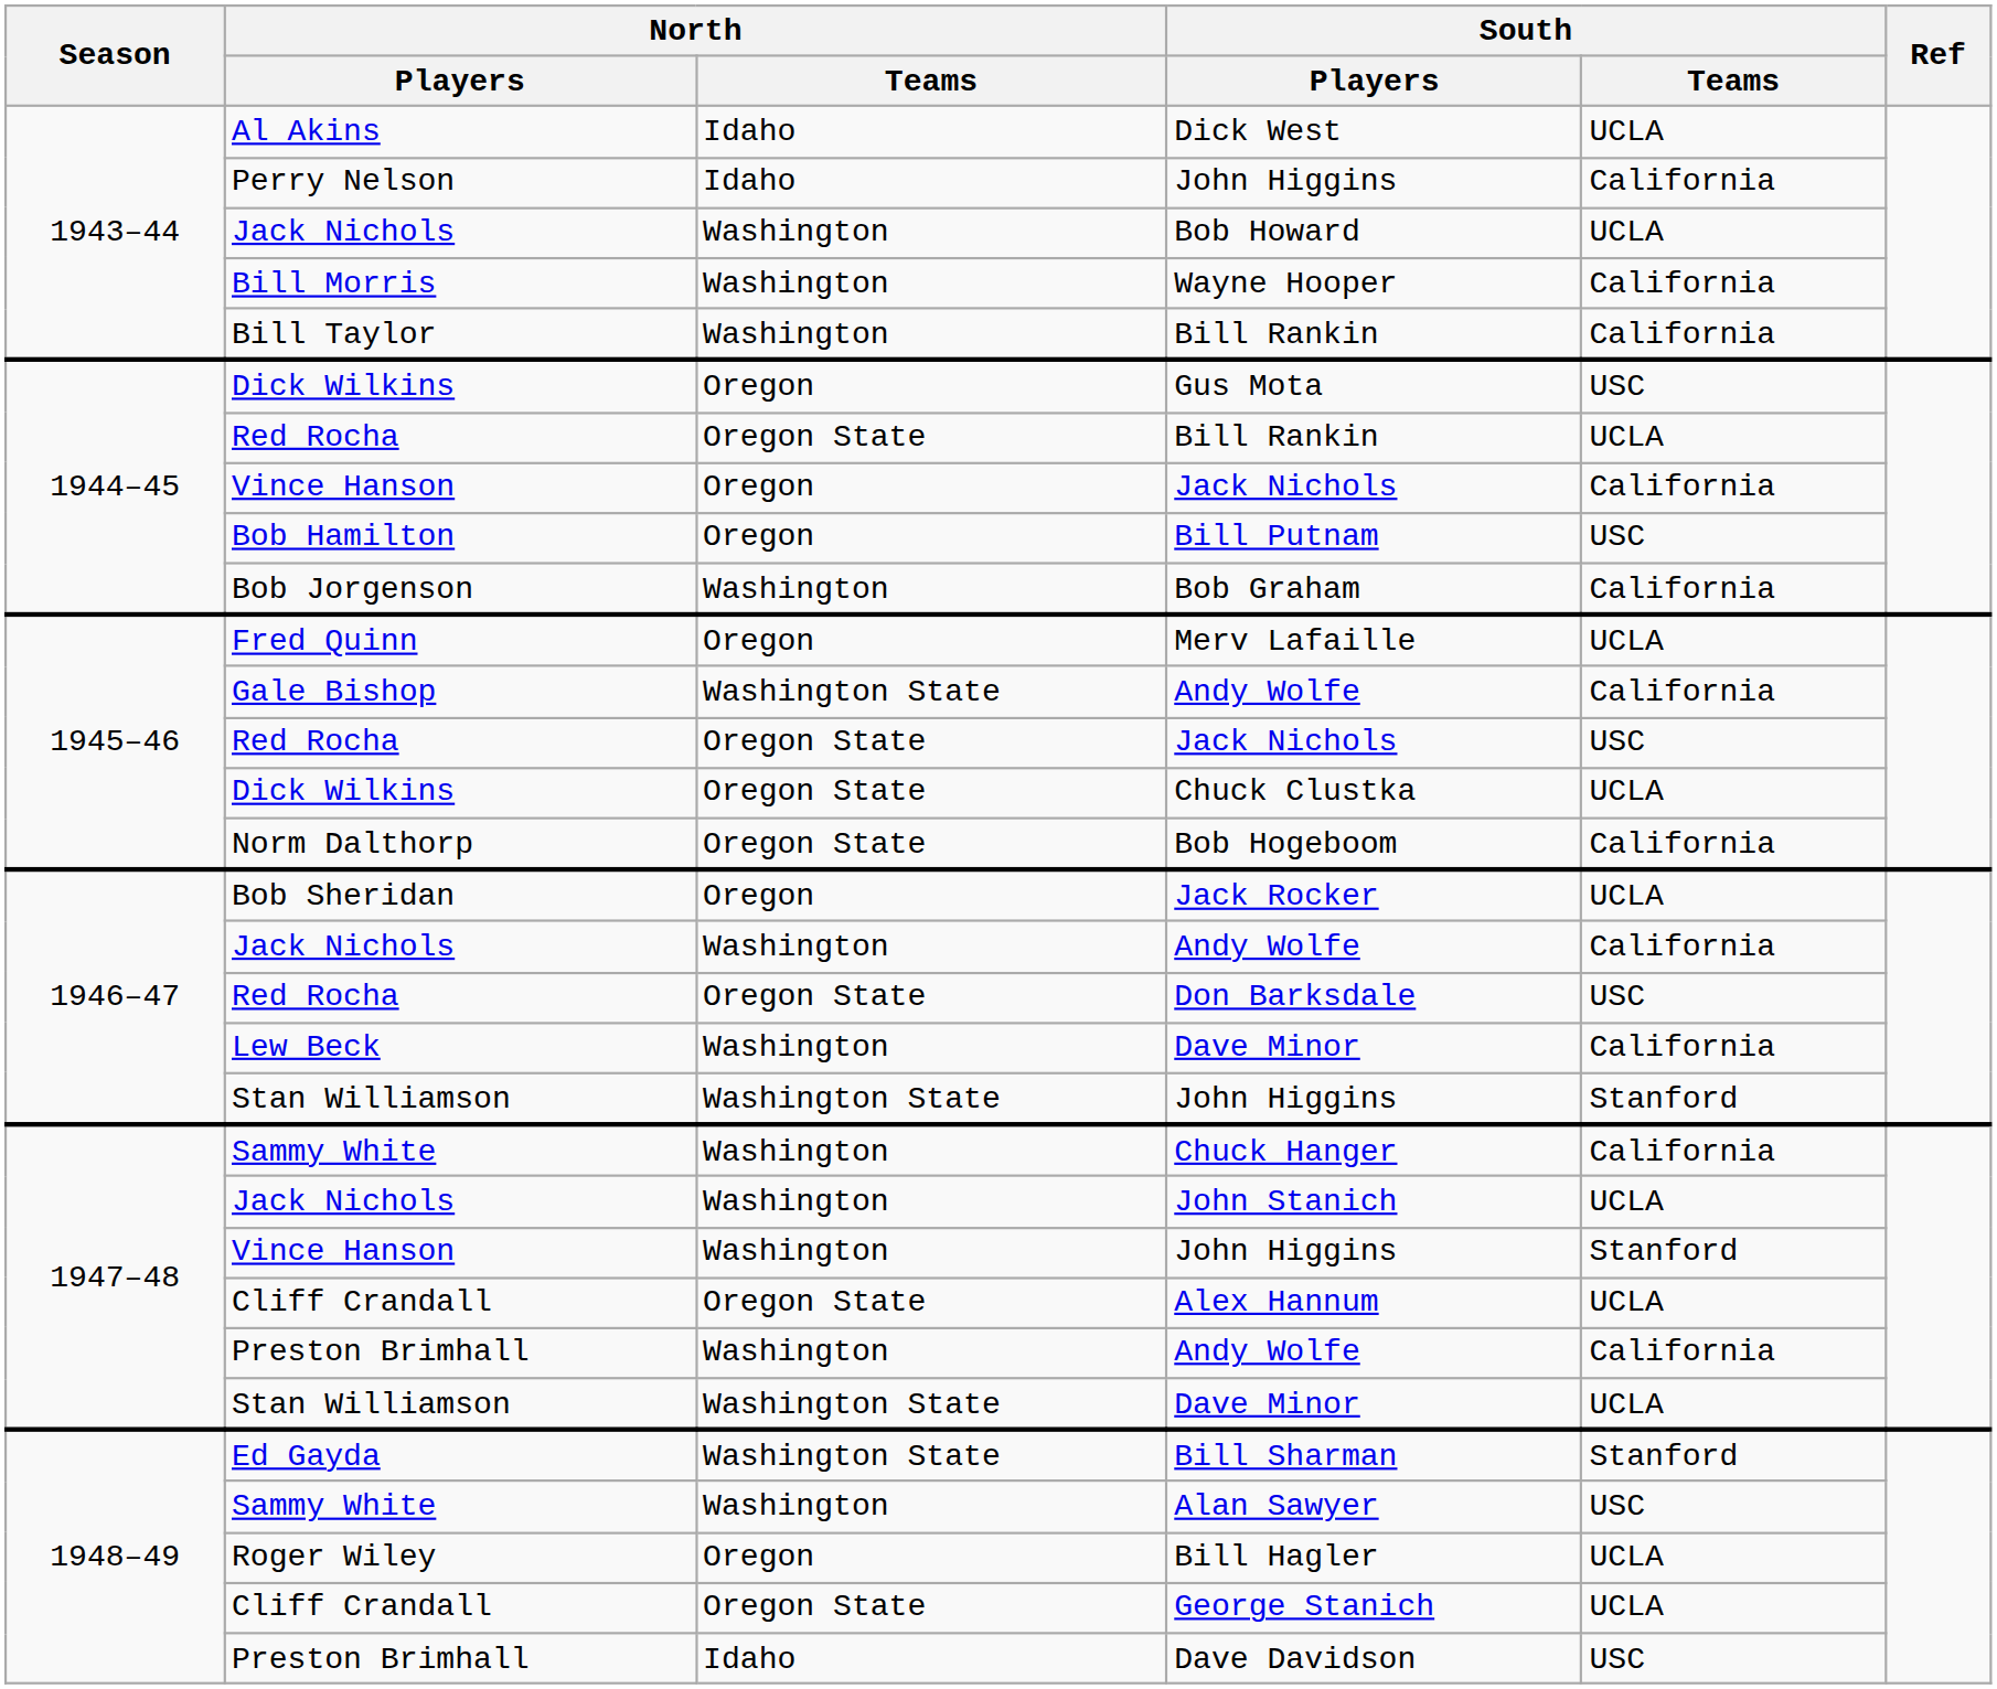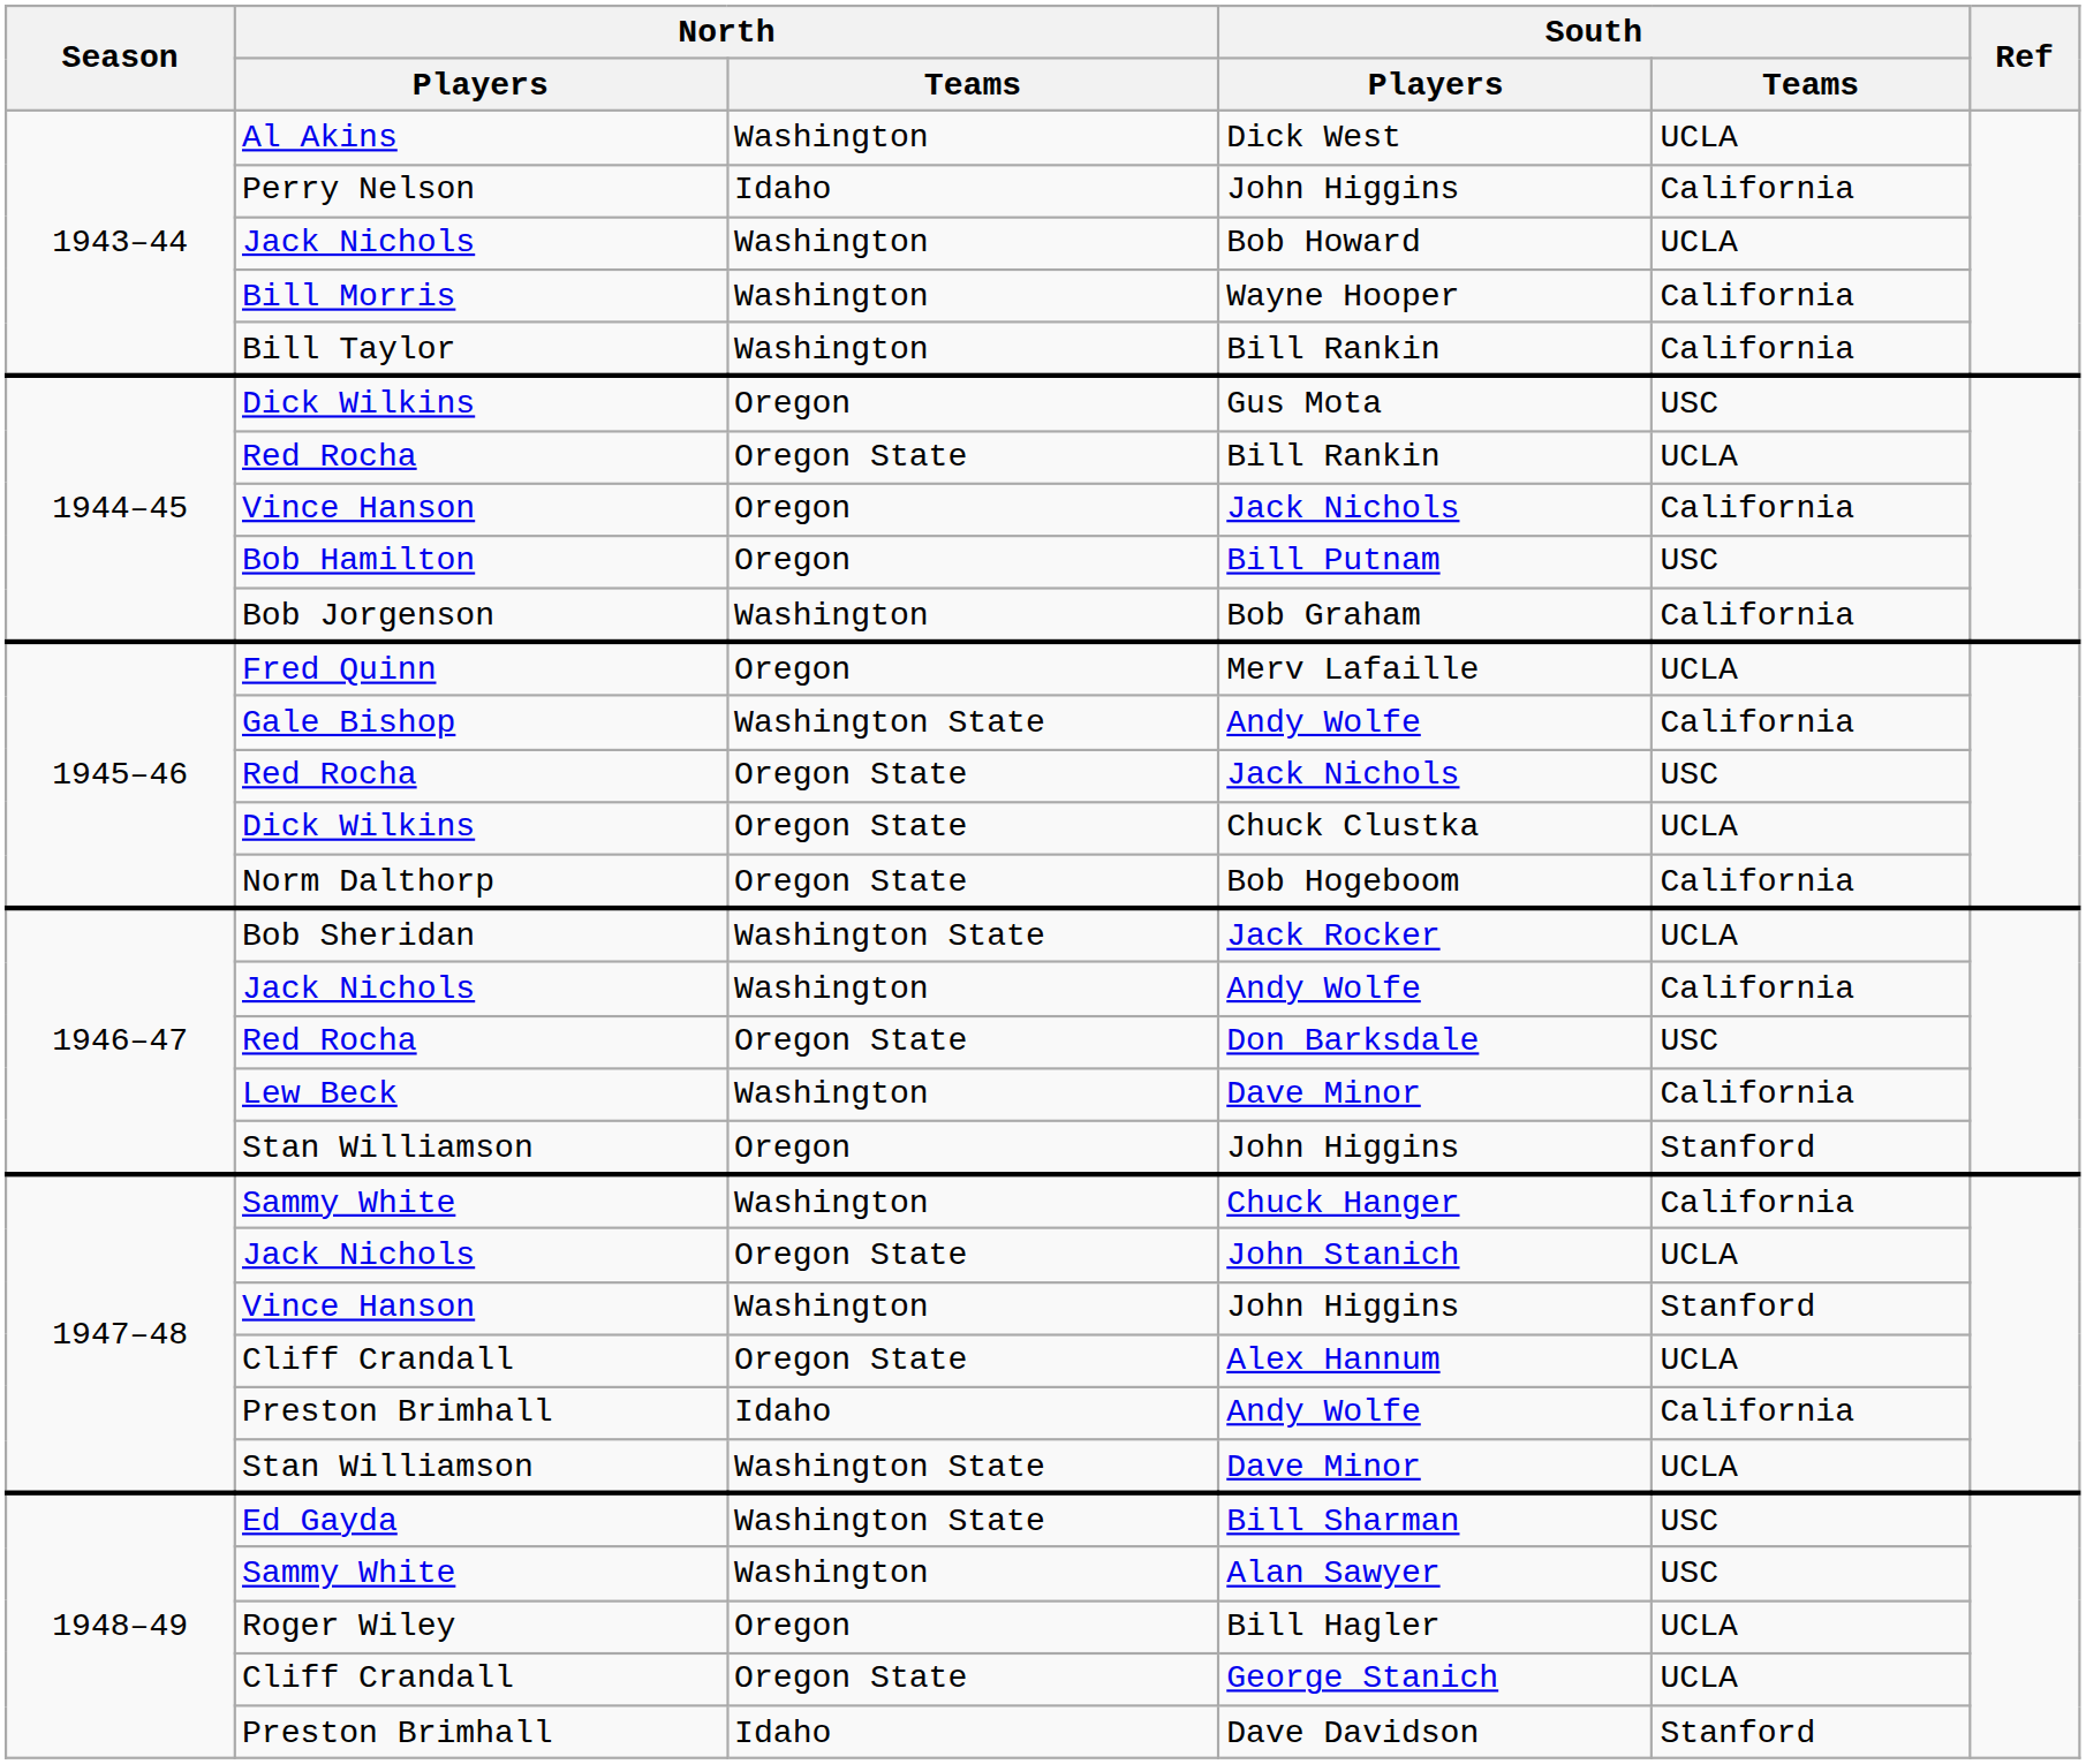Dick West | North / Teams: Idaho -> Washington
Jack Rocker | North / Teams: Oregon -> Washington State
Stan Williamson / John Higgins | North / Teams: Washington State -> Oregon
John Stanich | North / Teams: Washington -> Oregon State
Preston Brimhall / Andy Wolfe | North / Teams: Washington -> Idaho
Bill Sharman | South / Teams: Stanford -> USC
Dave Davidson | South / Teams: USC -> Stanford
